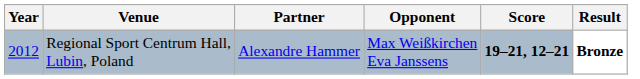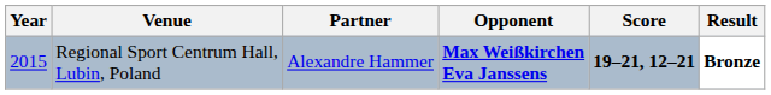Regional Sport Centrum Hall, Lubin, Poland | Year: 2012 -> 2015
Regional Sport Centrum Hall, Lubin, Poland | Opponent: normal -> bold
